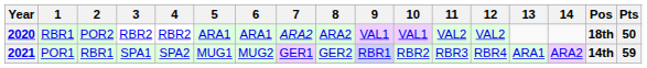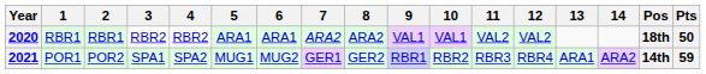2020 | 2: POR2 -> RBR1
2021 | 2: RBR1 -> POR2
